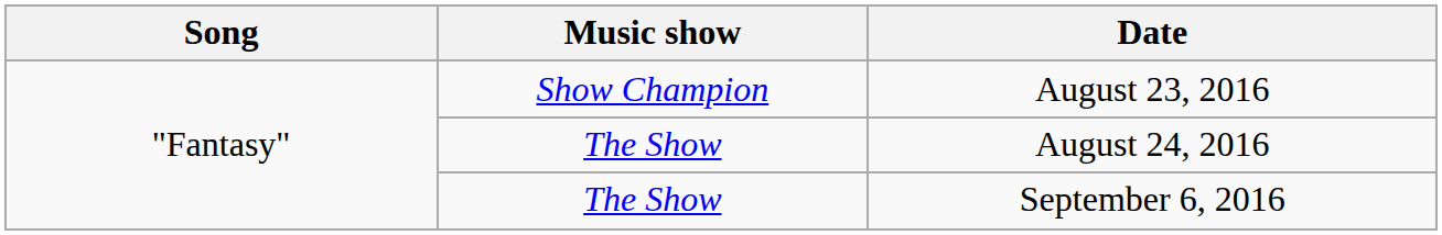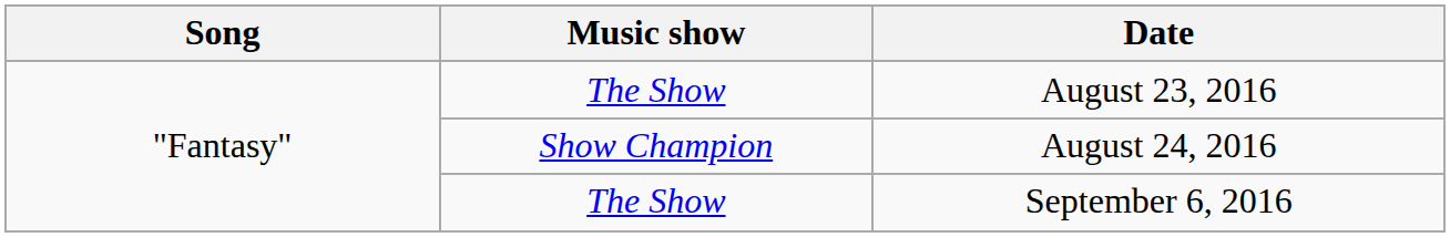August 23, 2016 | Music show: Show Champion -> The Show
August 24, 2016 | Music show: The Show -> Show Champion
